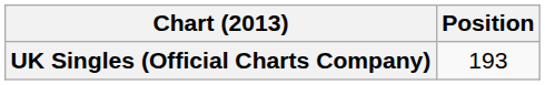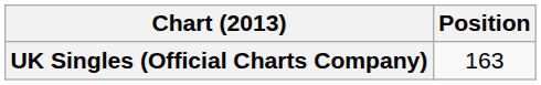UK Singles (Official Charts Company) | Position: 193 -> 163
